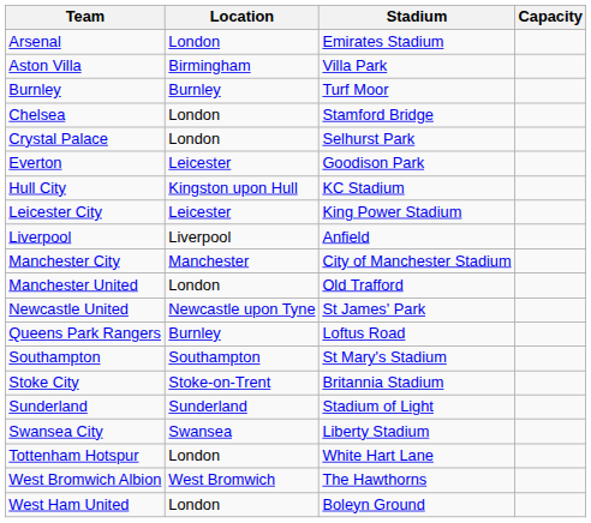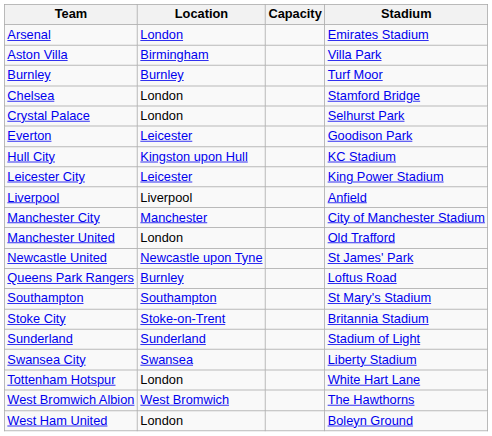columns swapped: Stadium <-> Capacity
